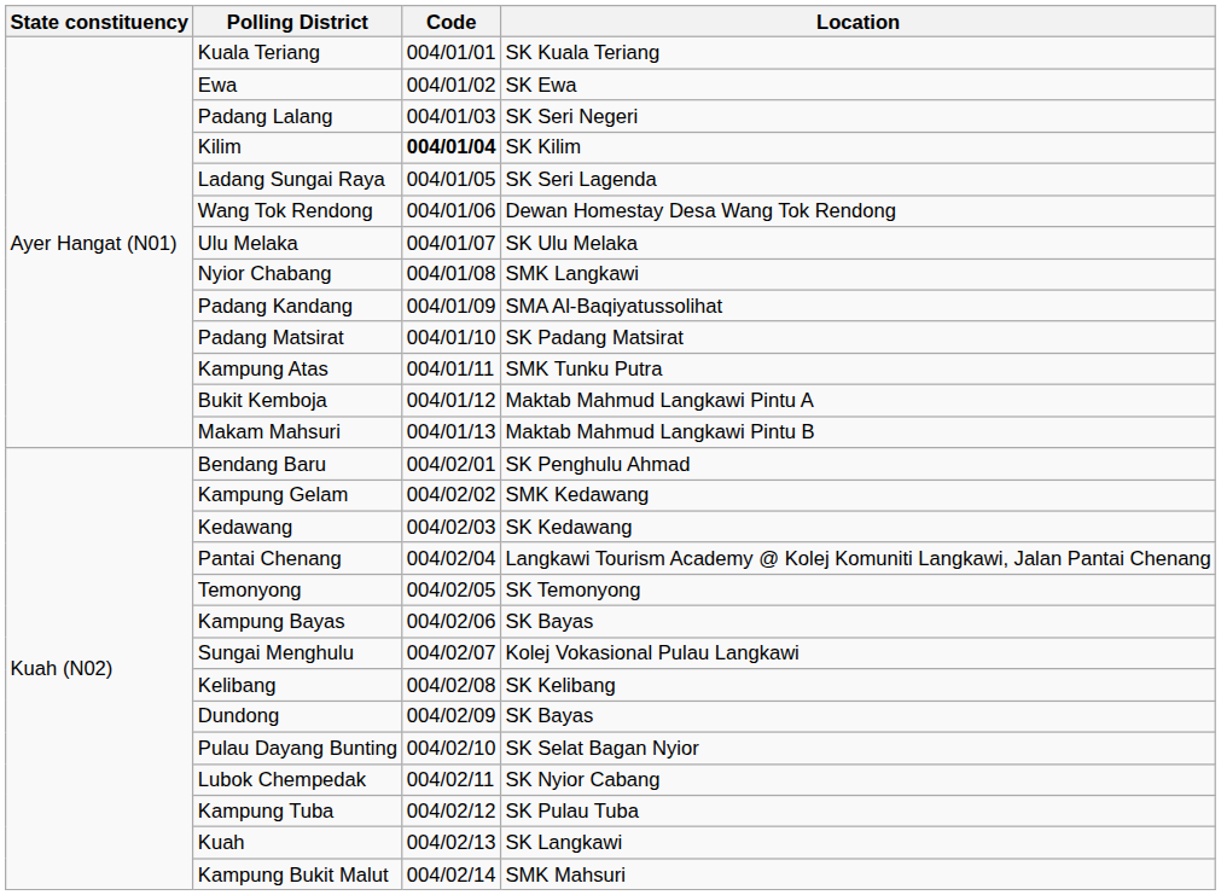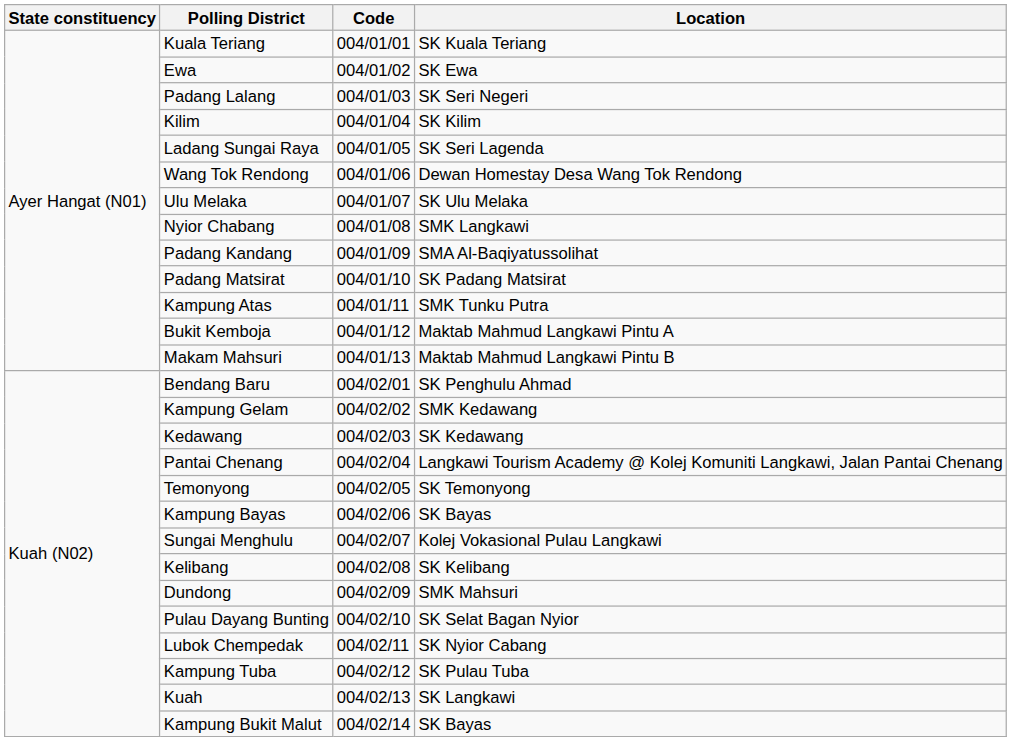Kilim | Code: bold -> normal
Dundong | Location: SK Bayas -> SMK Mahsuri
Kampung Bukit Malut | Location: SMK Mahsuri -> SK Bayas
